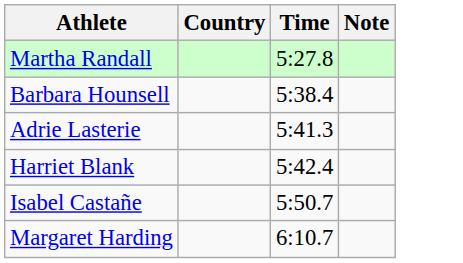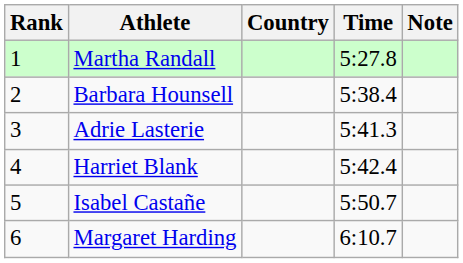+ column: Rank | 1 | 2 | 3 | 4 | 5 | 6
